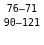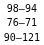+ row: 98–94
